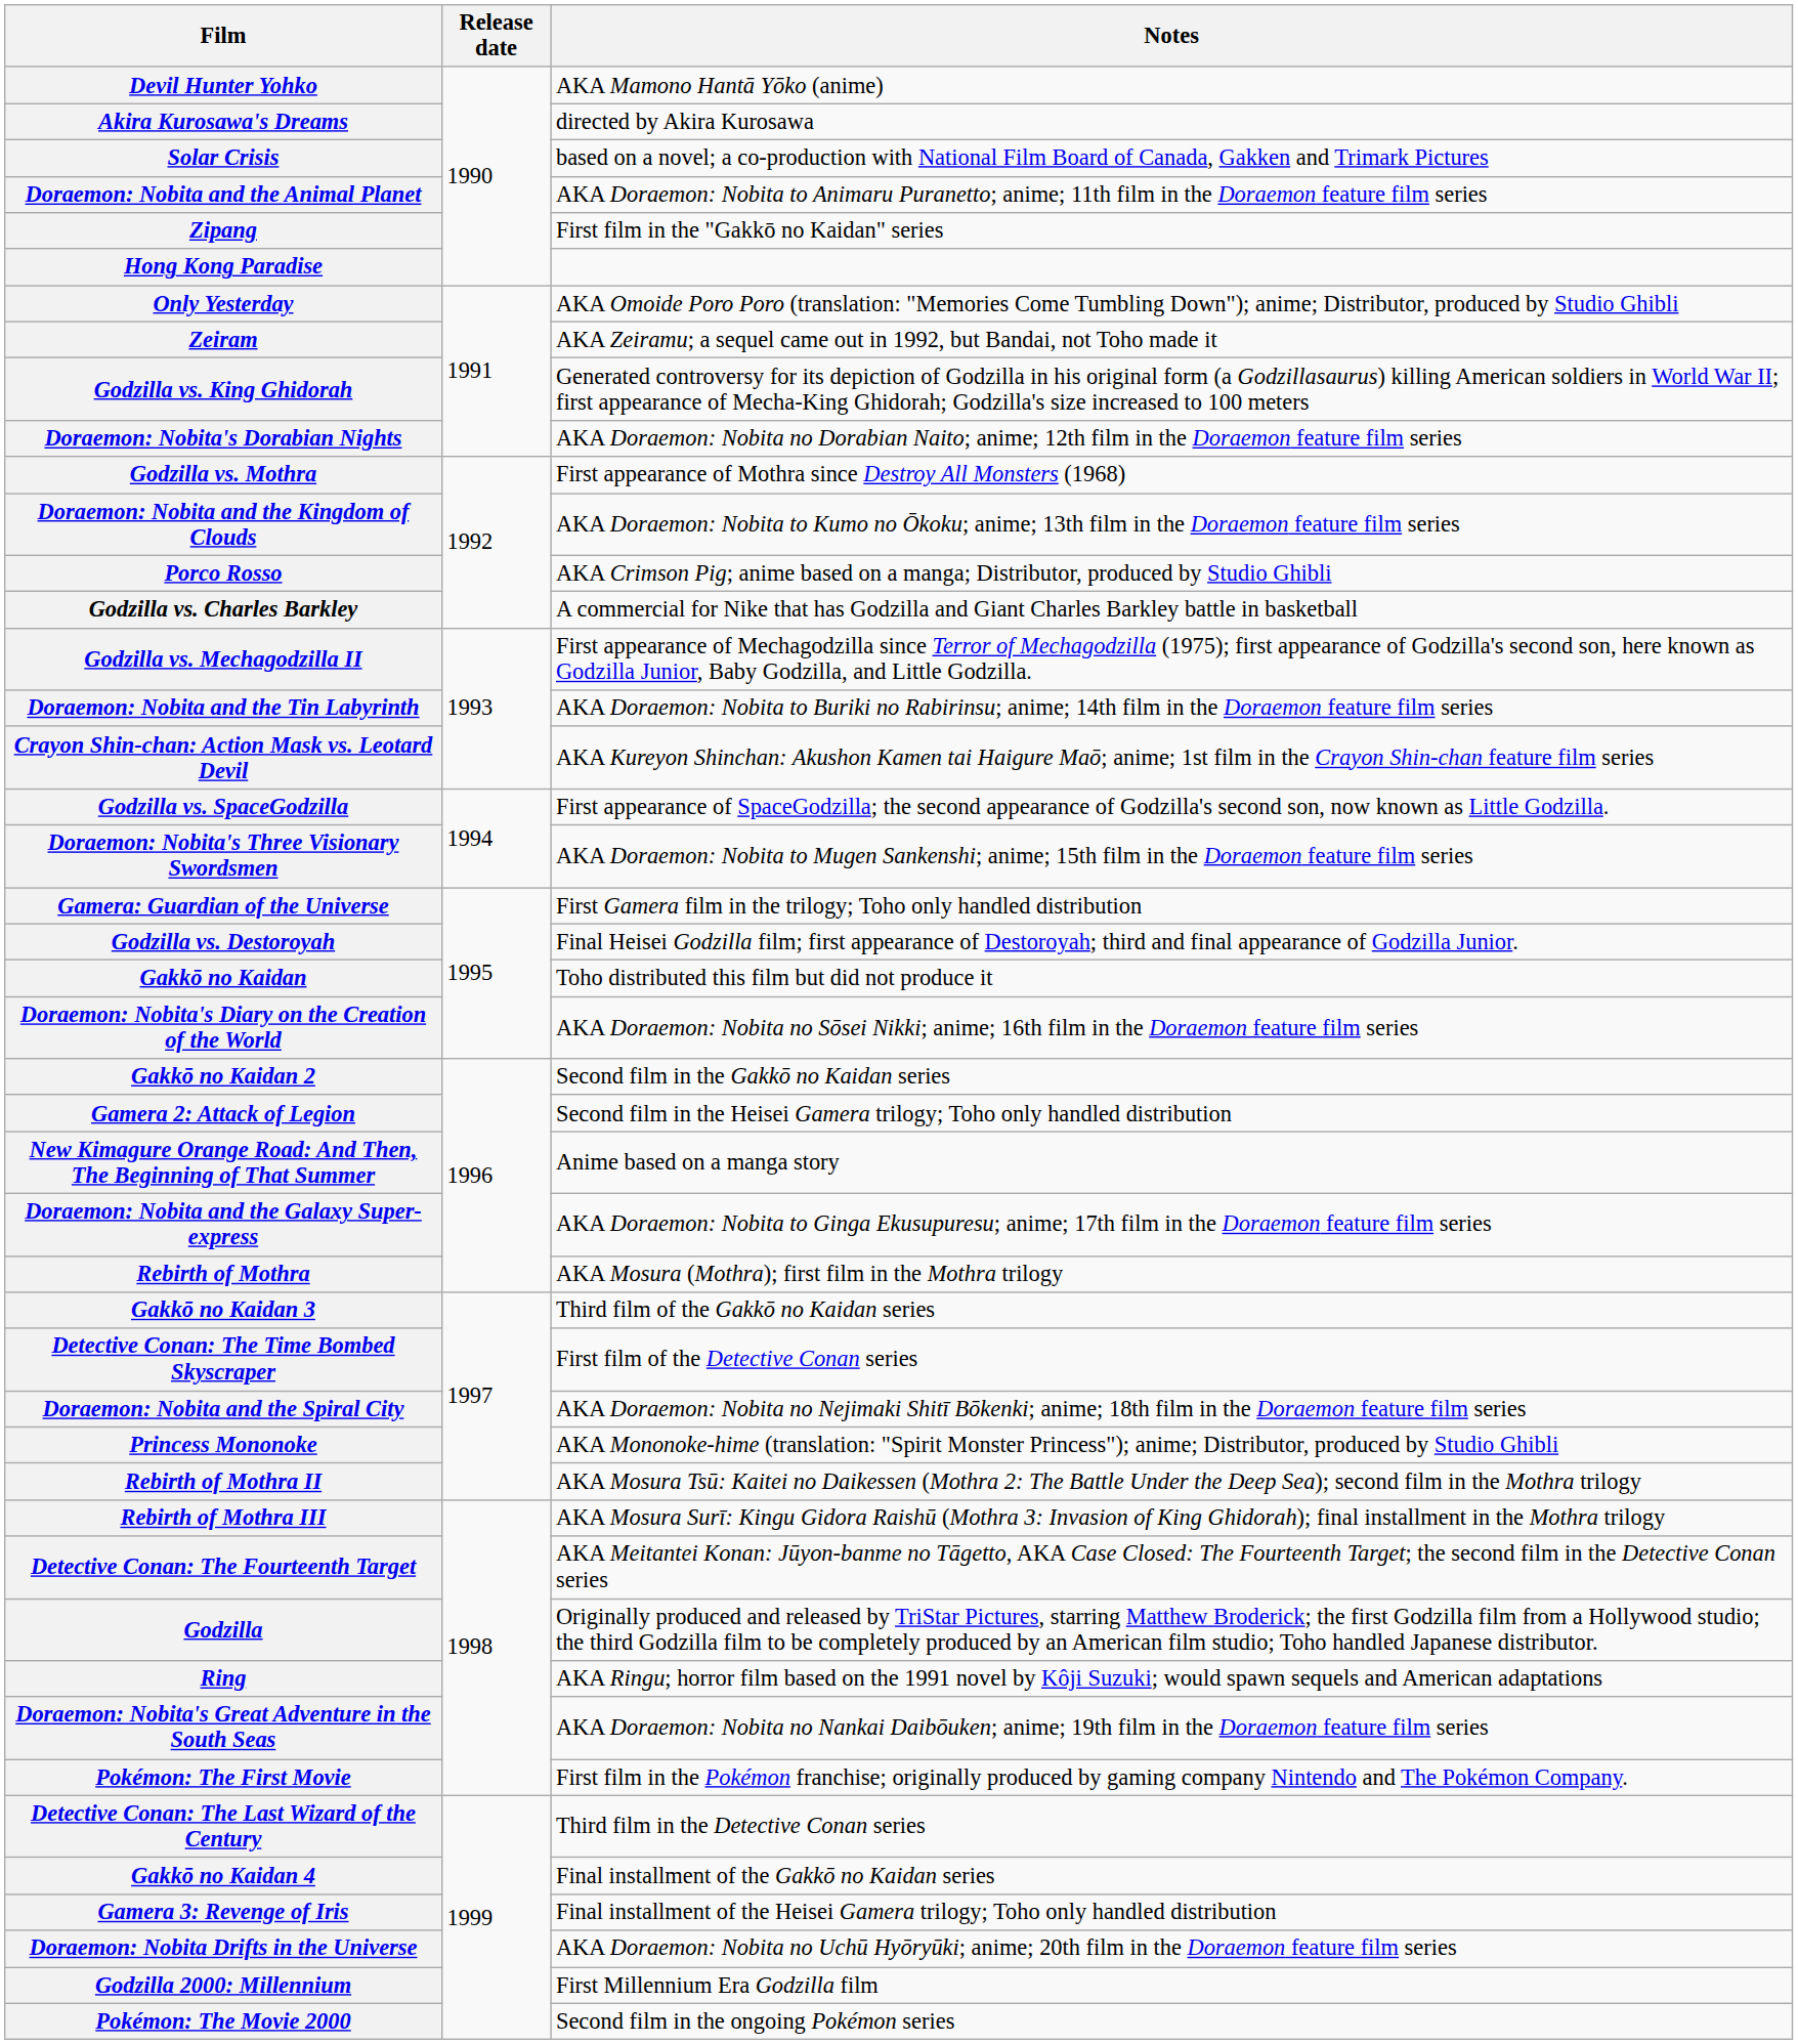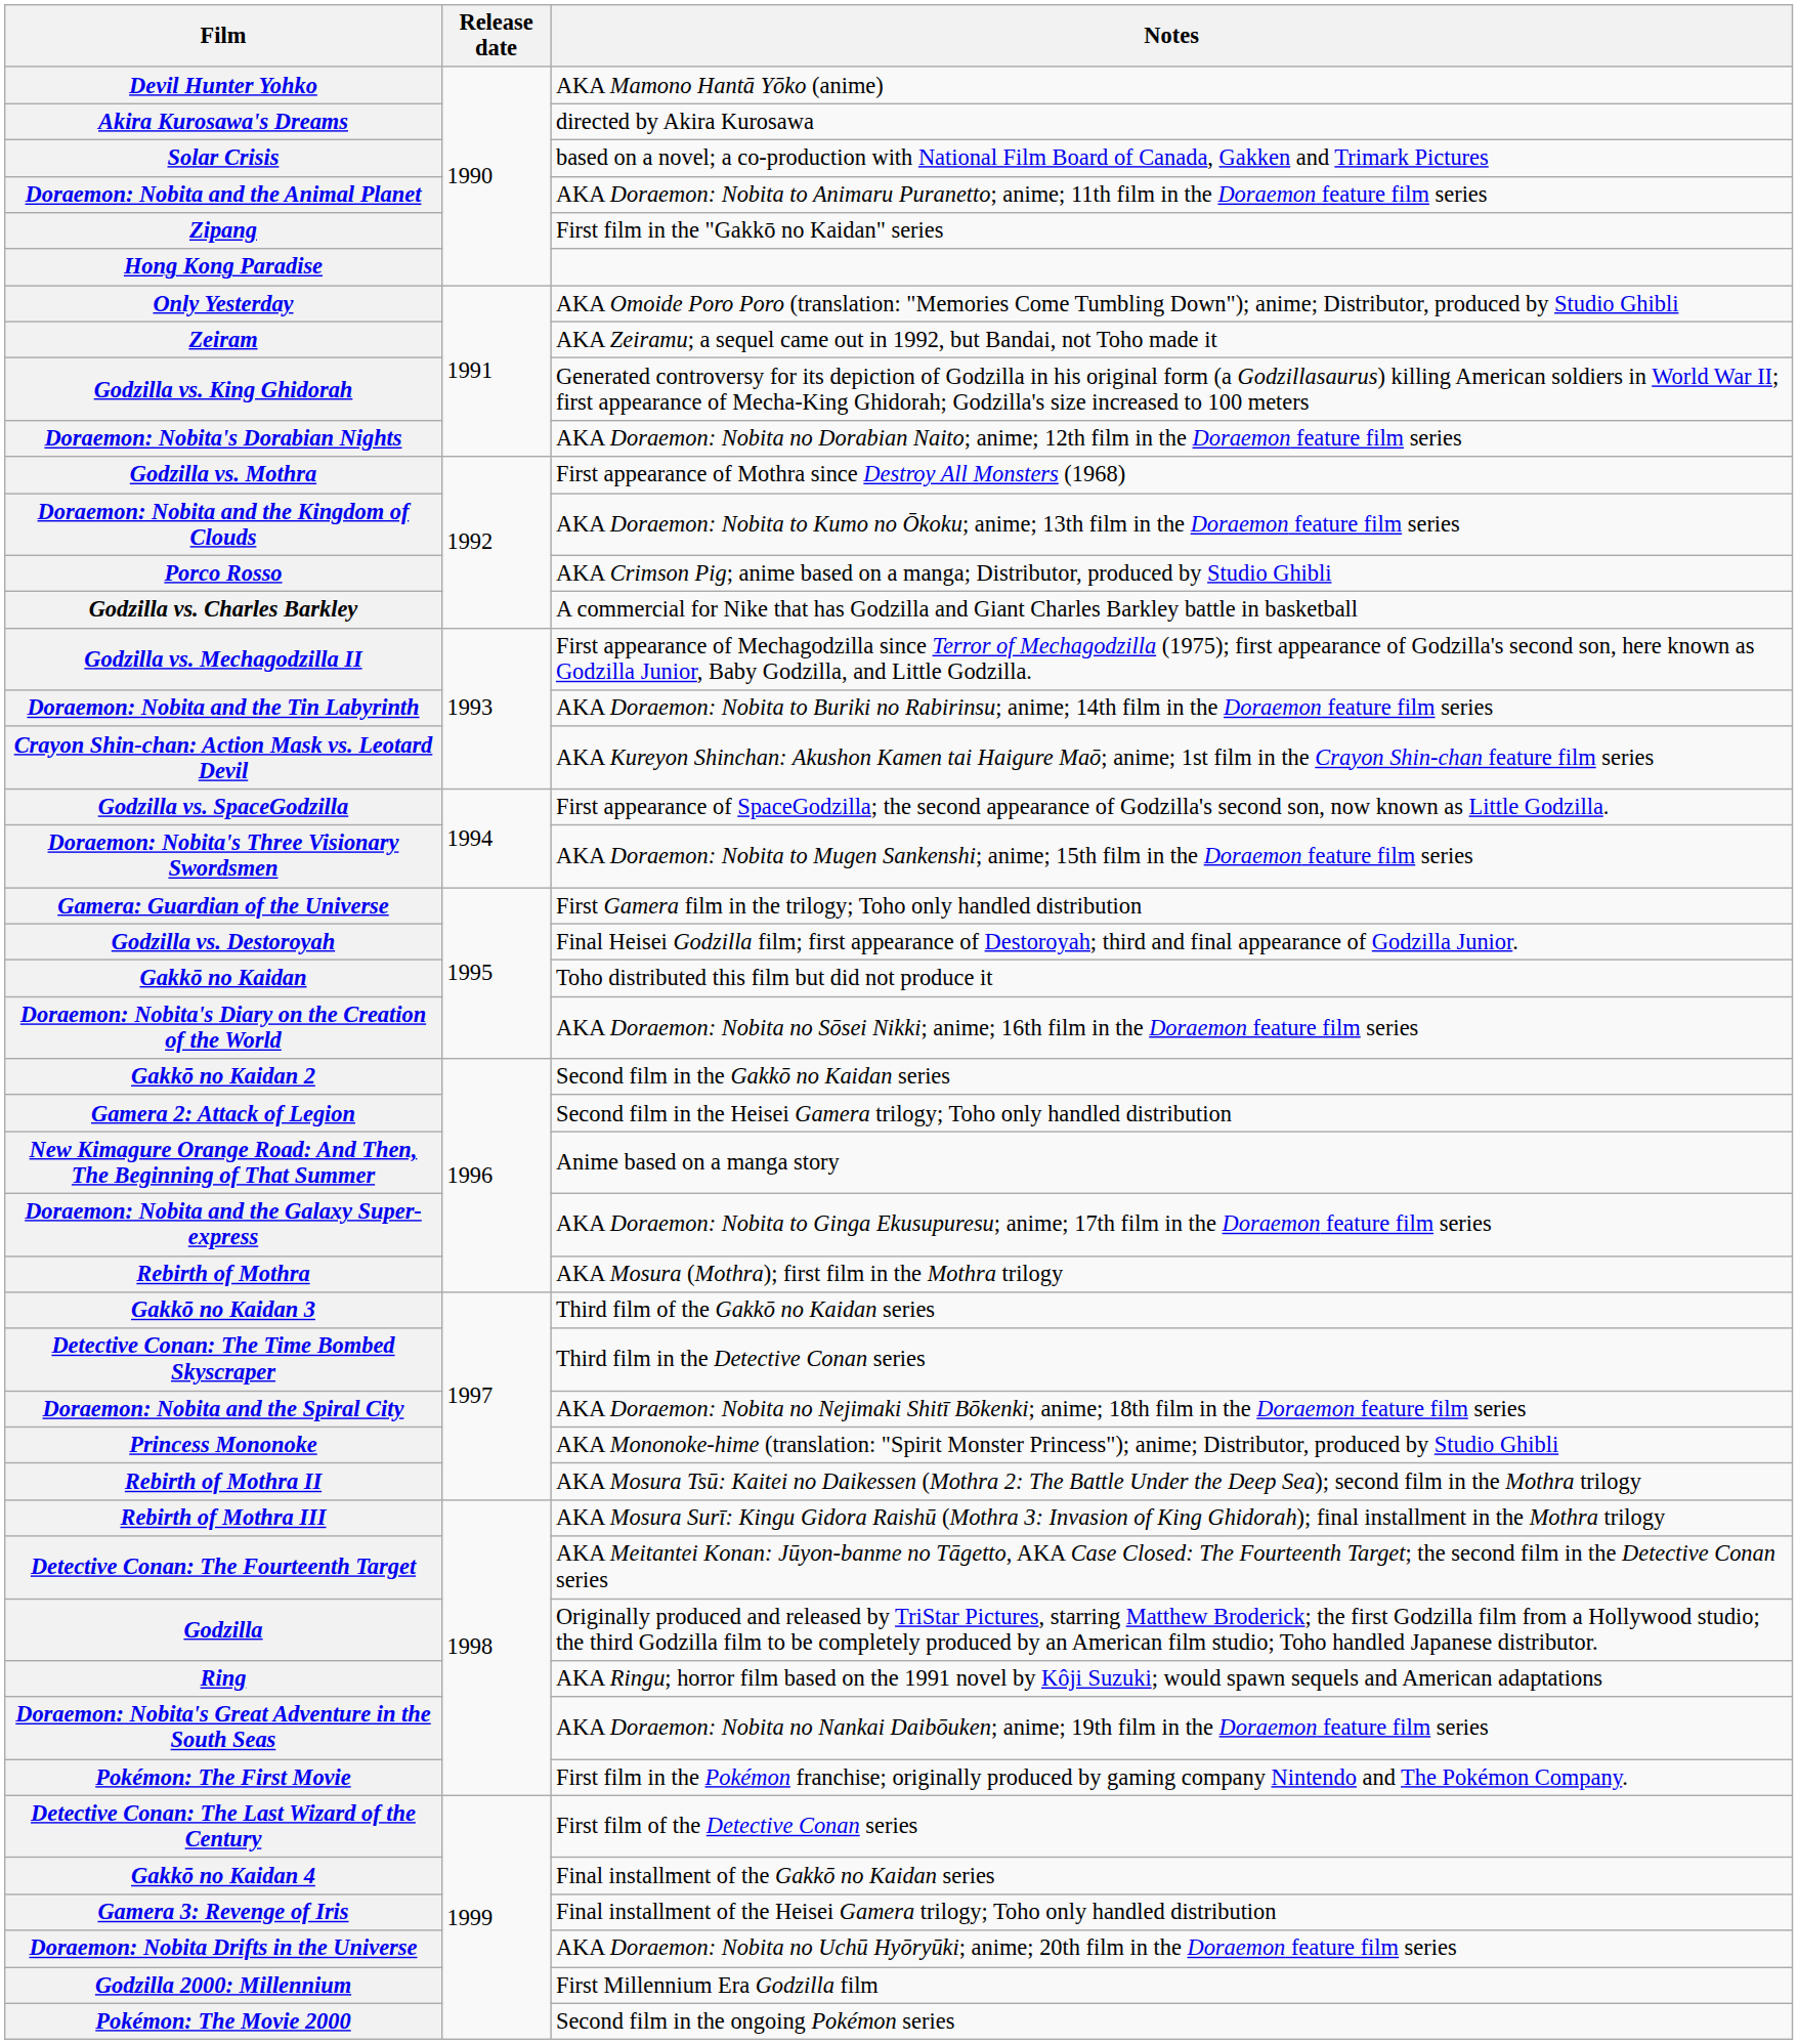Detective Conan: The Time Bombed Skyscraper | Notes: First film of the Detective Conan series -> Third film in the Detective Conan series
Detective Conan: The Last Wizard of the Century | Notes: Third film in the Detective Conan series -> First film of the Detective Conan series
